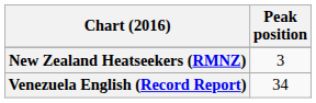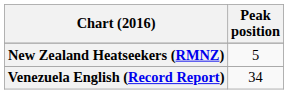New Zealand Heatseekers (RMNZ) | Peak position: 3 -> 5
